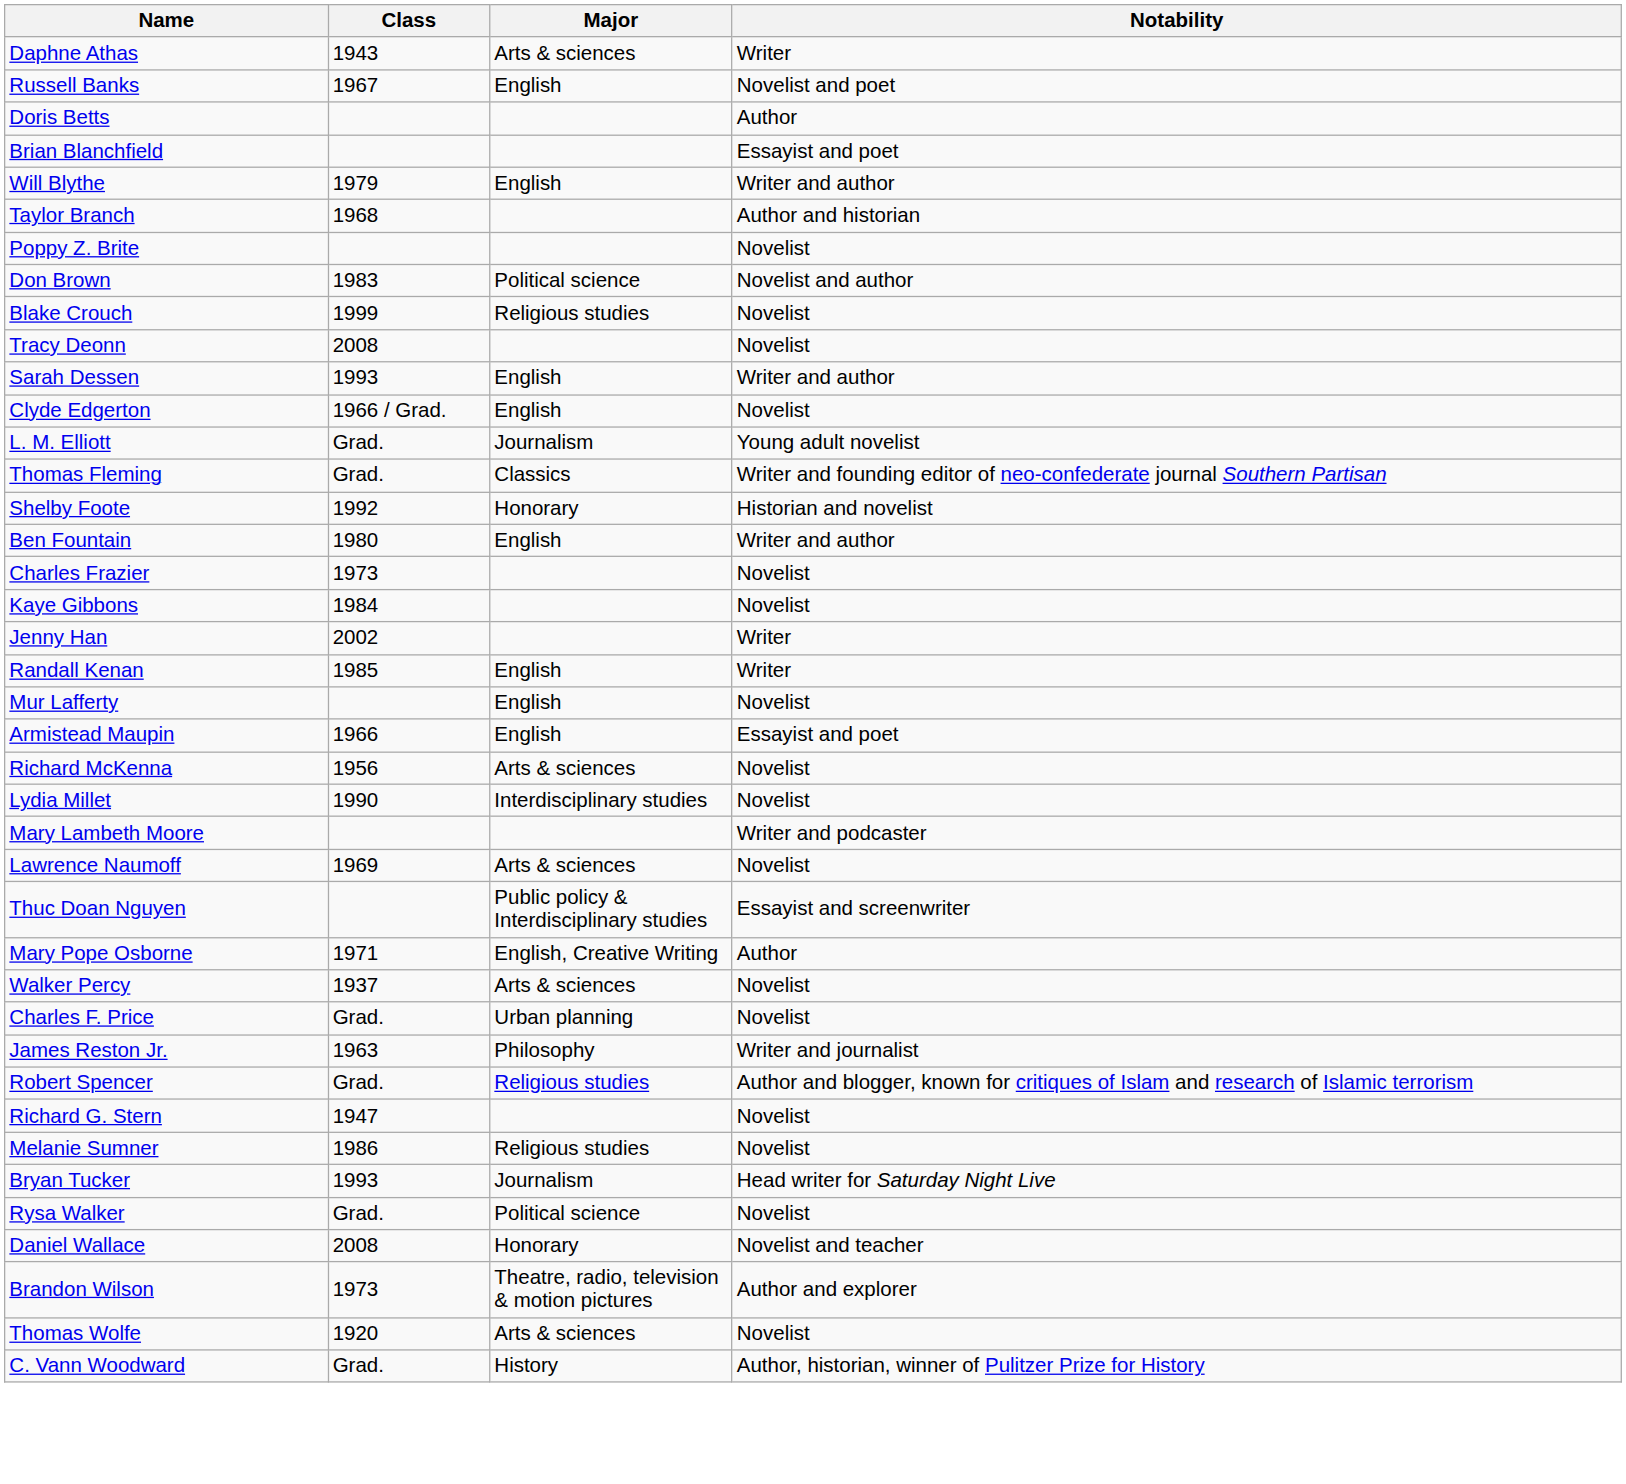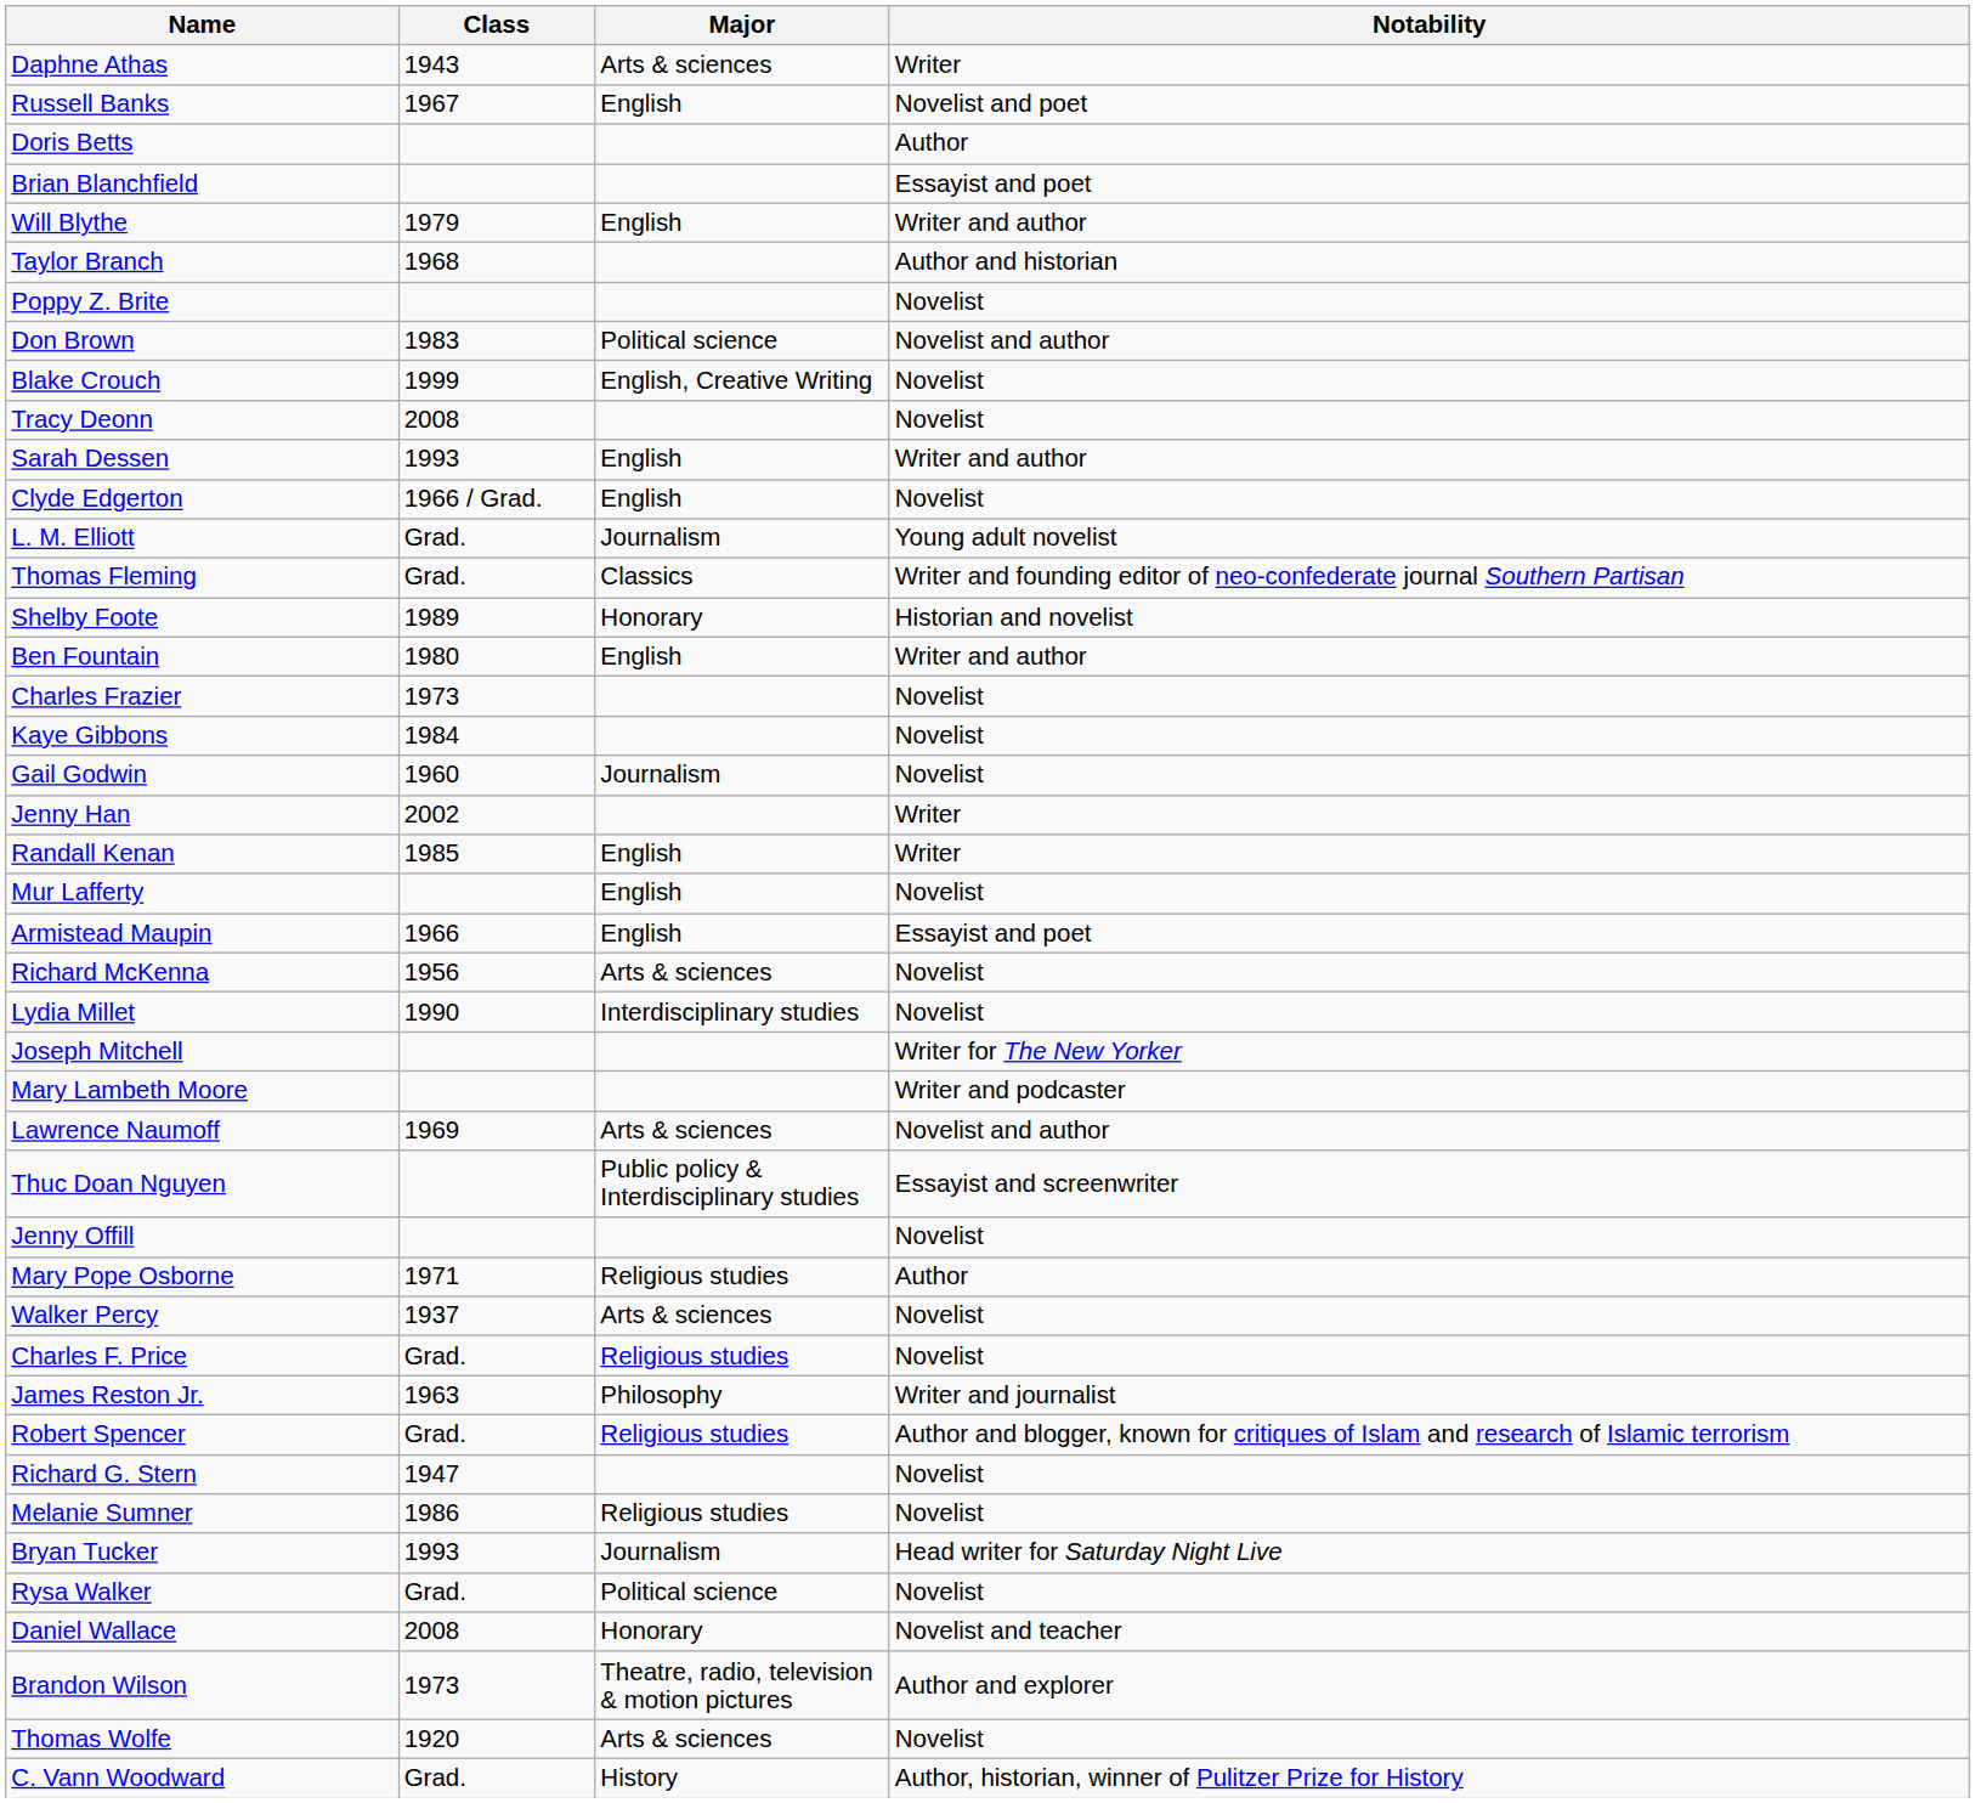Blake Crouch | Major: Religious studies -> English, Creative Writing
Shelby Foote | Class: 1992 -> 1989
+ row: Gail Godwin | 1960 | Journalism | Novelist
+ row: Joseph Mitchell | Writer for The New Yorker
Lawrence Naumoff | Notability: Novelist -> Novelist and author
+ row: Jenny Offill | Novelist
Mary Pope Osborne | Major: English, Creative Writing -> Religious studies
Charles F. Price | Major: Urban planning -> Religious studies
